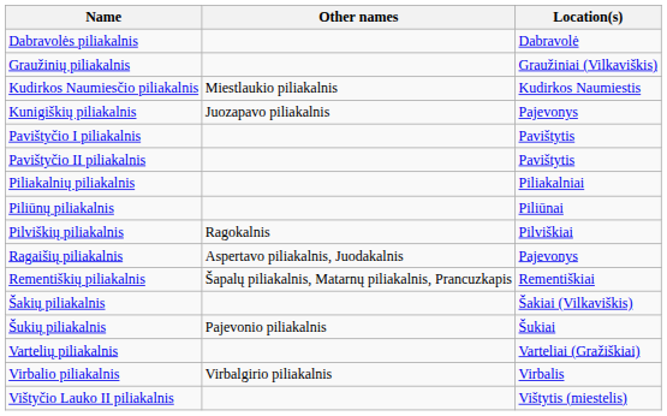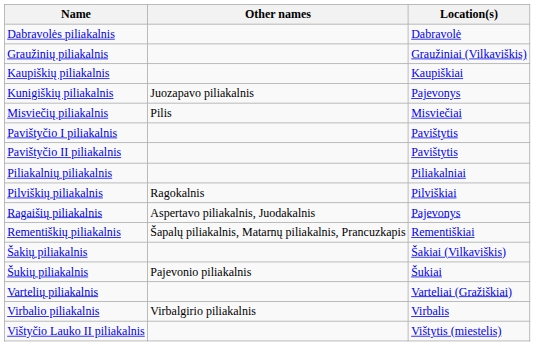+ row: Kaupiškių piliakalnis | Kaupiškiai
- row: Kudirkos Naumiesčio piliakalnis | Miestlaukio piliakalnis | Kudirkos Naumiestis
+ row: Misviečių piliakalnis | Pilis | Misviečiai
- row: Piliūnų piliakalnis | Piliūnai
